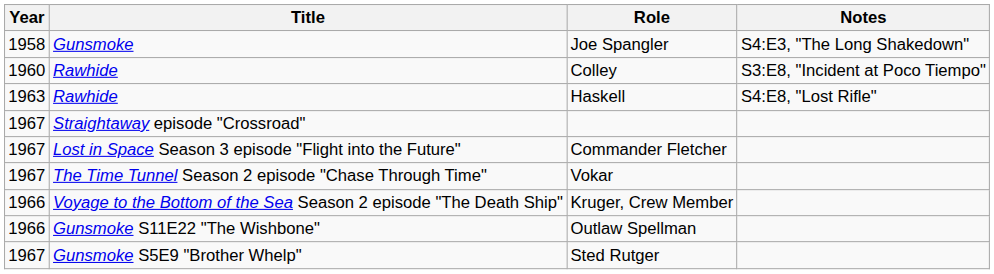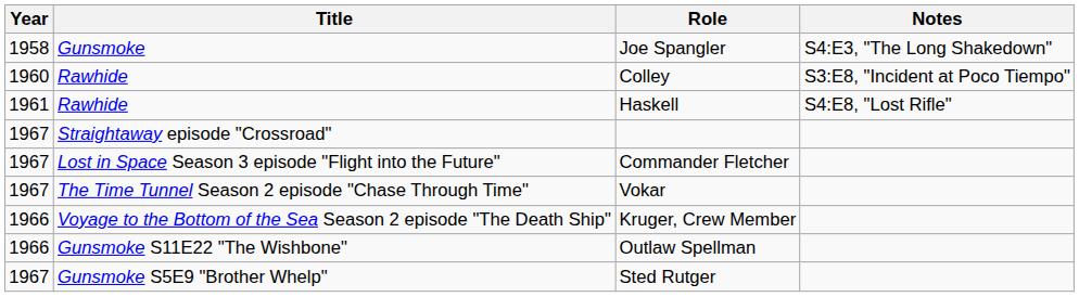Haskell | Year: 1963 -> 1961
